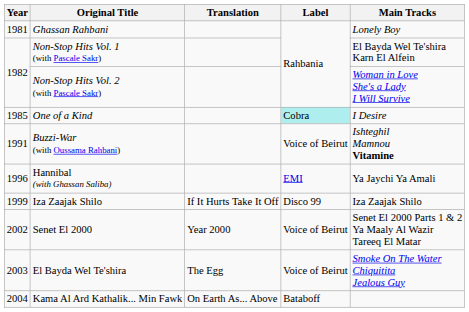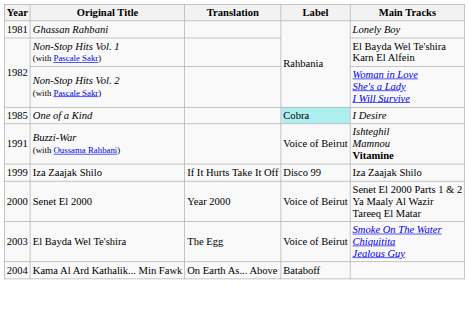- row: 1996 | Hannibal (with Ghassan Saliba) | EMI | Ya Jaychi Ya Amali
Senet El 2000 | Year: 2002 -> 2000
